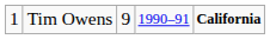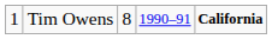Tim Owens | column 3: 9 -> 8
